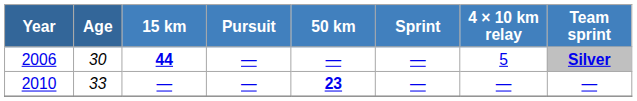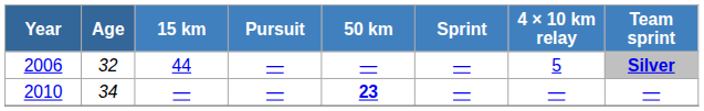2006 | Age: 30 -> 32
2006 | 15 km: bold -> normal
2010 | Age: 33 -> 34
